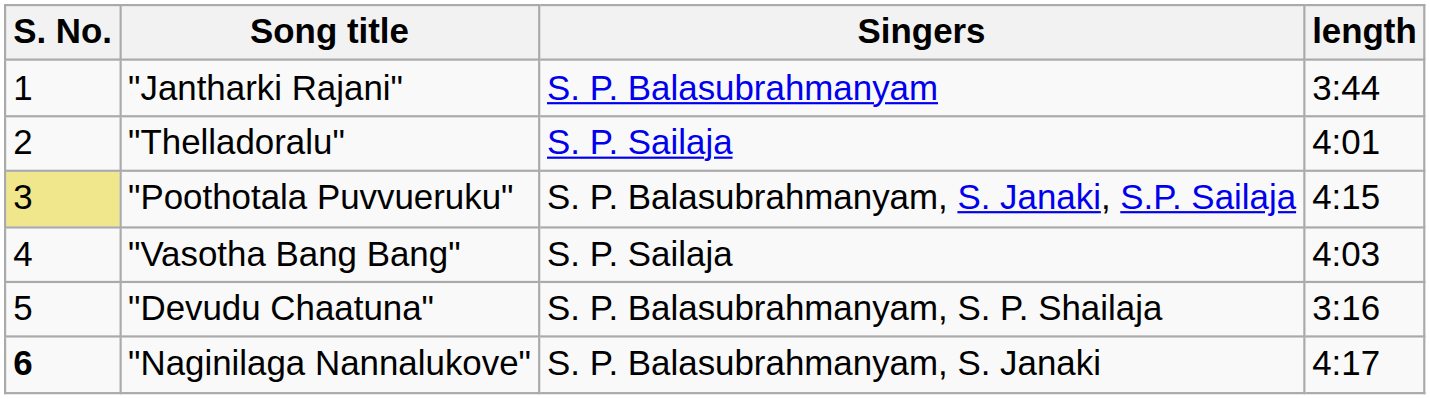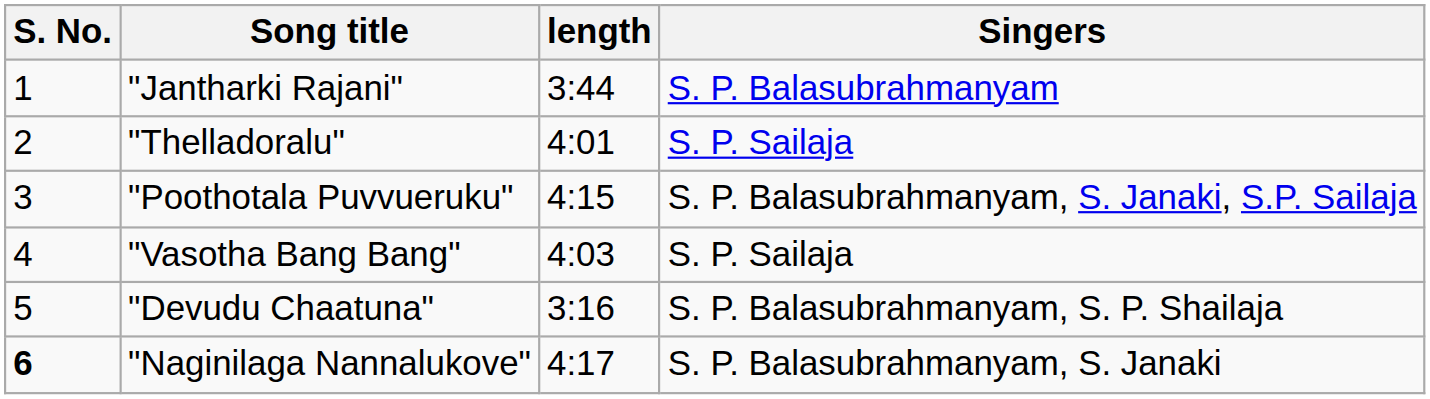columns swapped: Singers <-> length
"Poothotala Puvvueruku" | S. No.: khaki background -> no background
